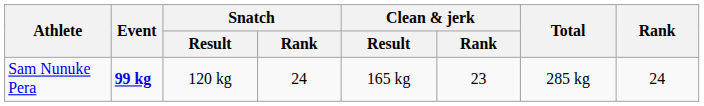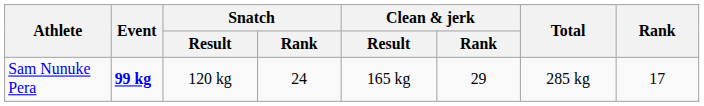Sam Nunuke Pera | Clean & jerk / Rank: 23 -> 29
Sam Nunuke Pera | Rank: 24 -> 17
